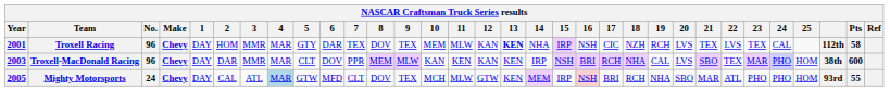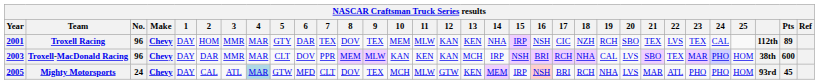Troxell Racing | 13: bold -> normal
Troxell Racing | 20: LVS -> SBO
Troxell Racing | Pts: 58 -> 89
Troxell-MacDonald Racing | 13: KEN -> MCH
Mighty Motorsports | 20: SBO -> LVS
Mighty Motorsports | Pts: 55 -> 45
